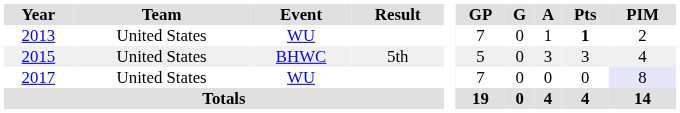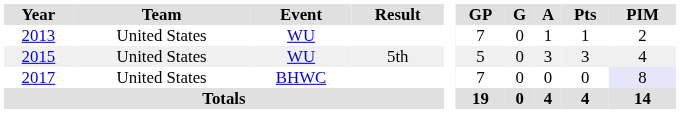2013 | Pts: bold -> normal
2015 | Event: BHWC -> WU
2017 | Event: WU -> BHWC
